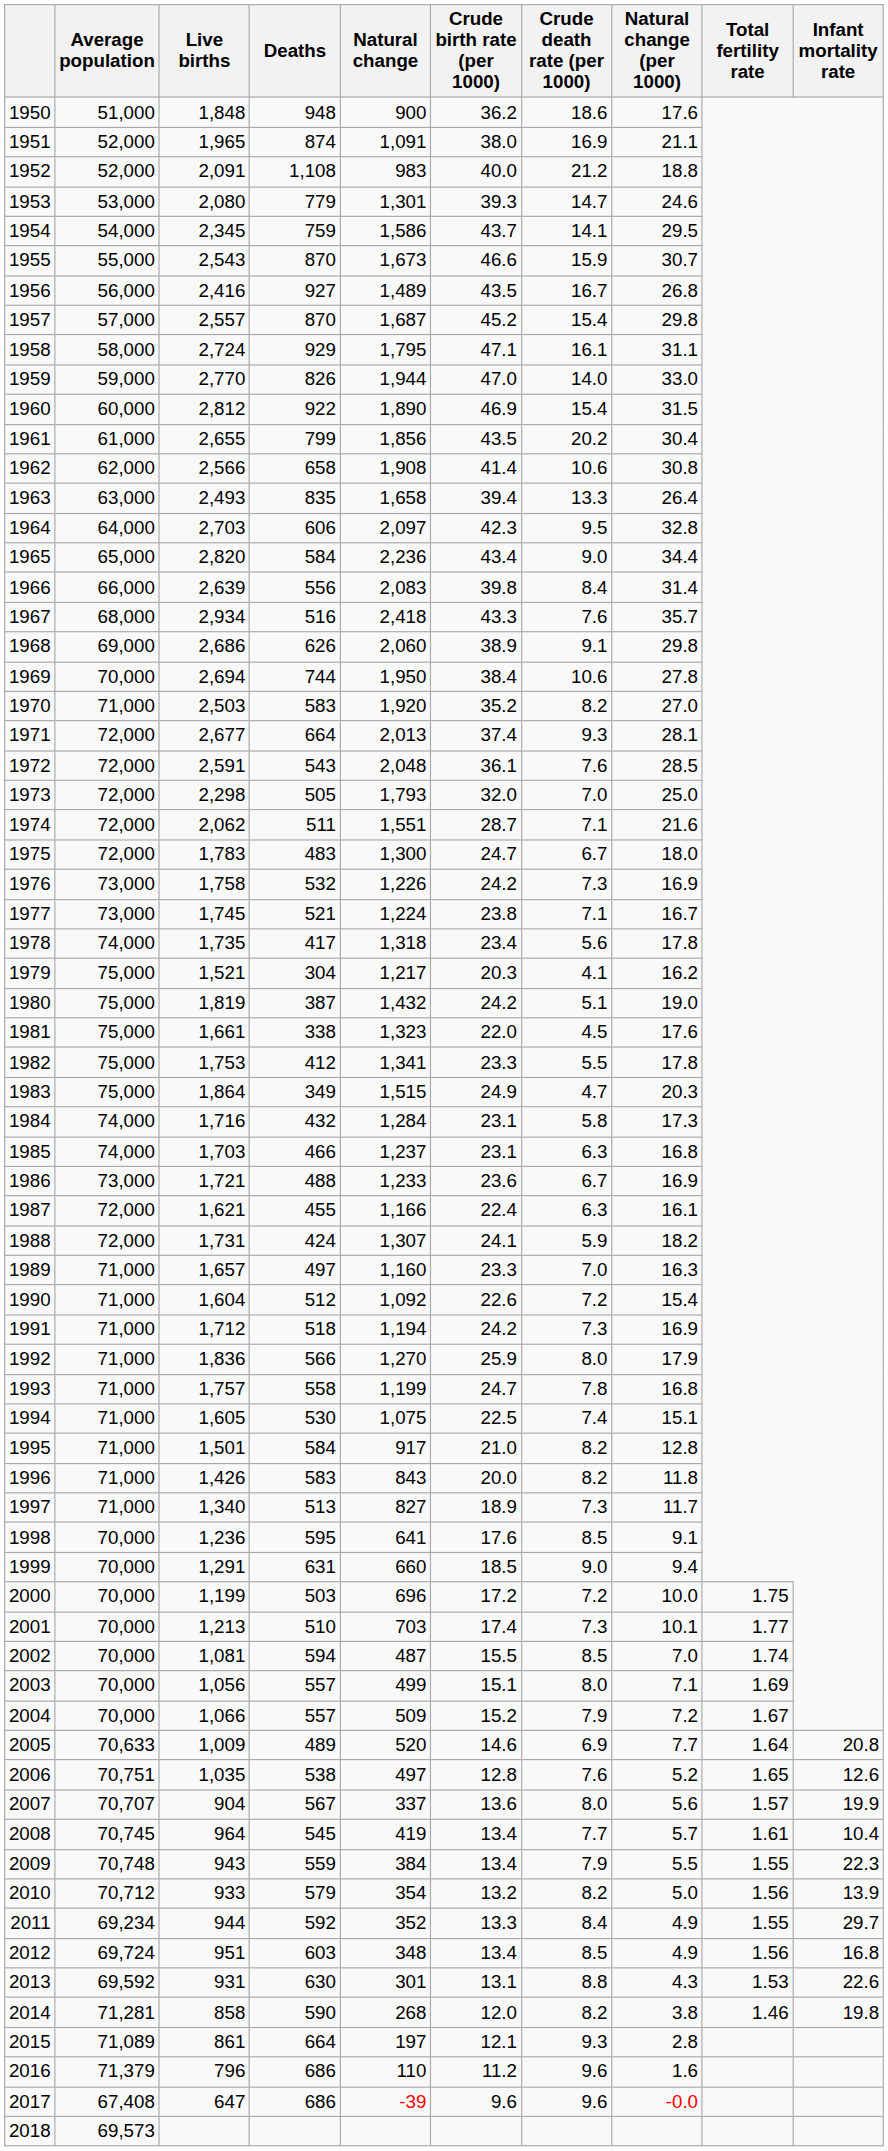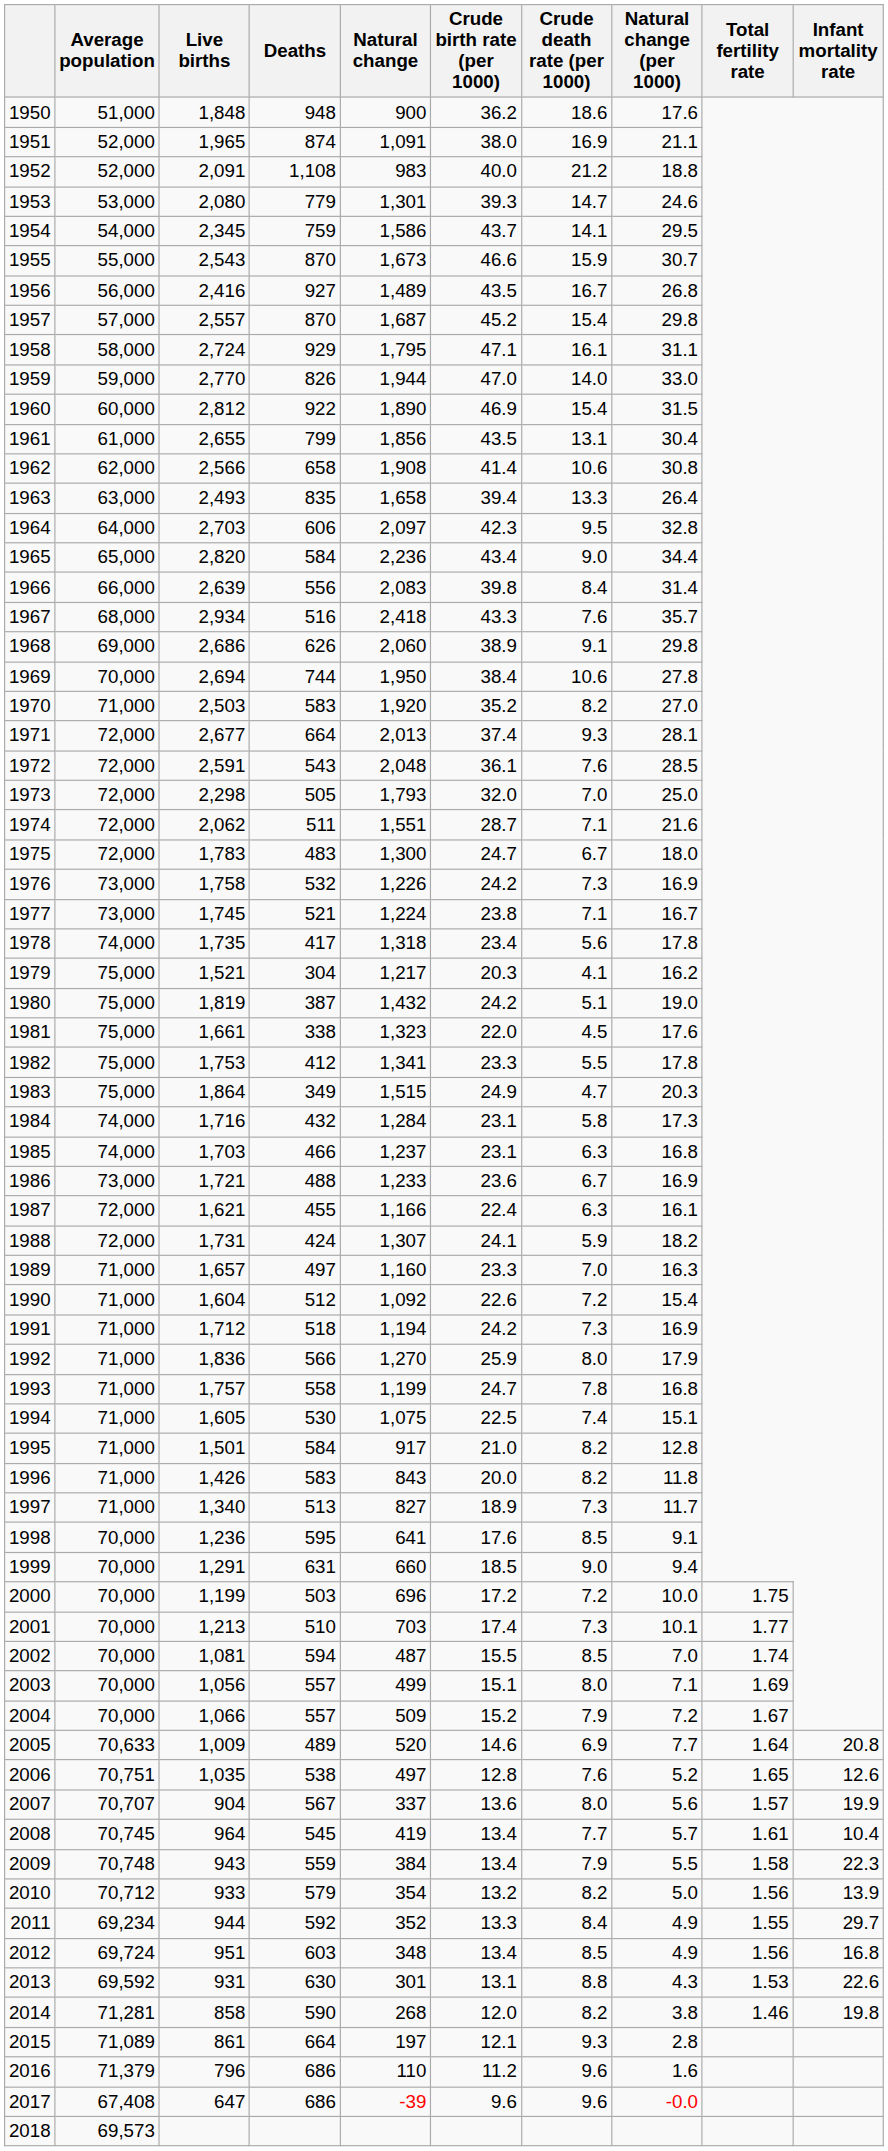1961 | Crude death rate (per 1000): 20.2 -> 13.1
2009 | Total fertility rate: 1.55 -> 1.58
